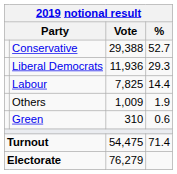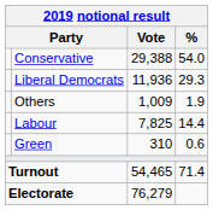Conservative | %: 52.7 -> 54.0
rows swapped: Labour <-> Others
Turnout | Vote: 54,475 -> 54,465
